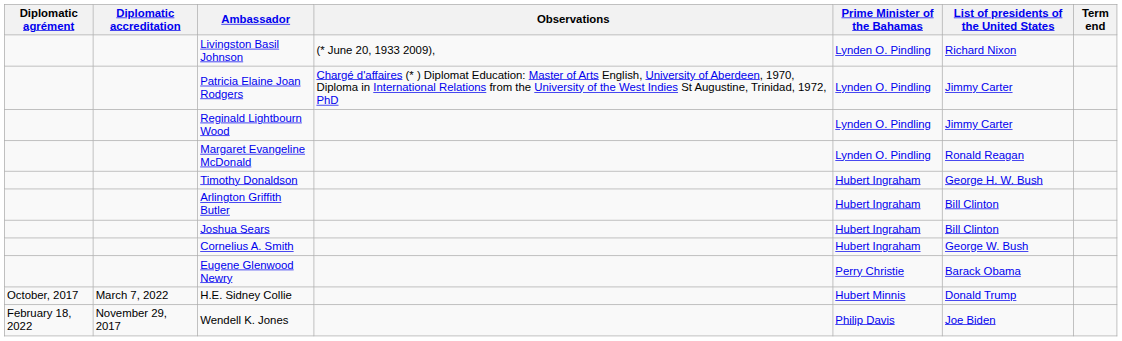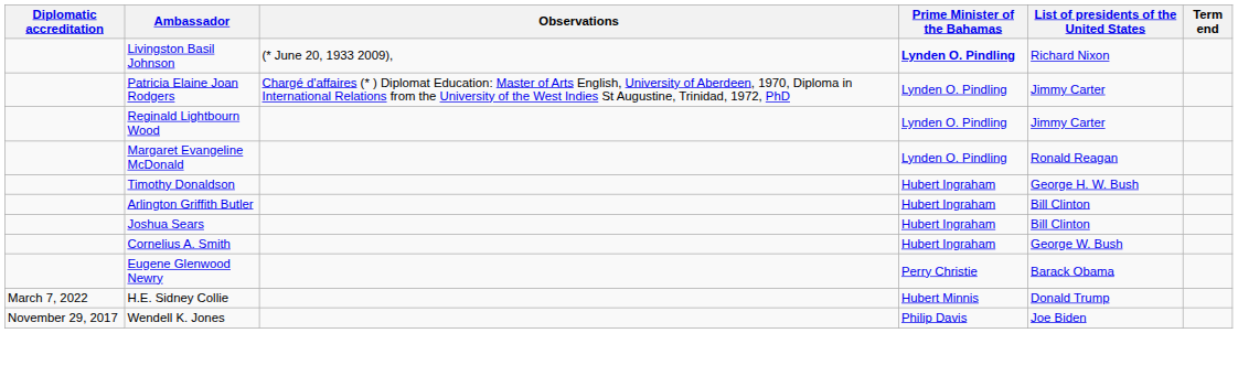- column: Diplomatic agrément | October, 2017 | February 18, 2022
Livingston Basil Johnson | Prime Minister of the Bahamas: normal -> bold
